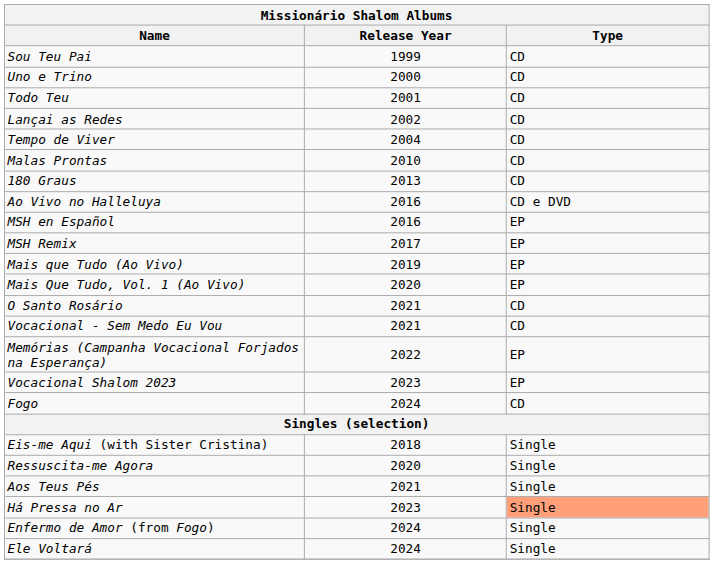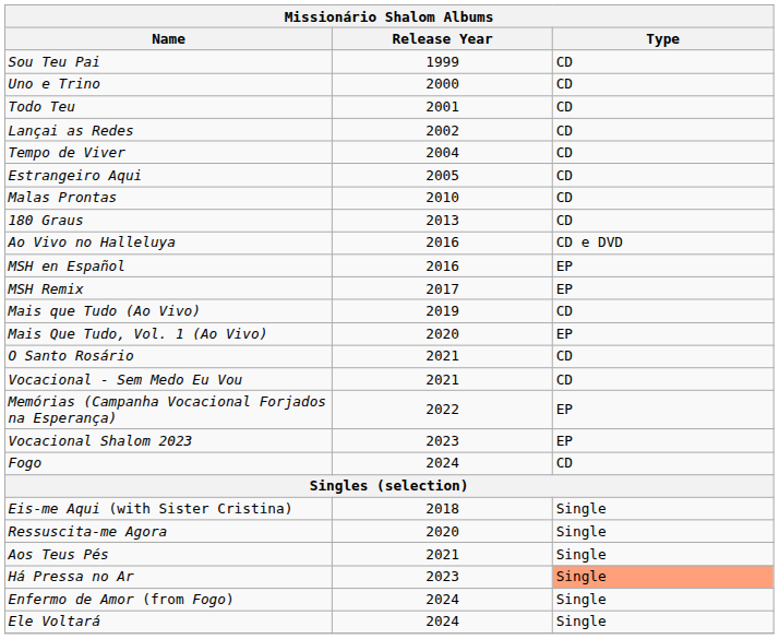+ row: Estrangeiro Aqui | 2005 | CD
Mais que Tudo (Ao Vivo) | Type: EP -> CD
